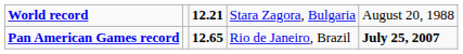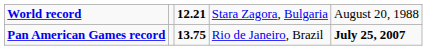Pan American Games record | column 3: 12.65 -> 13.75
